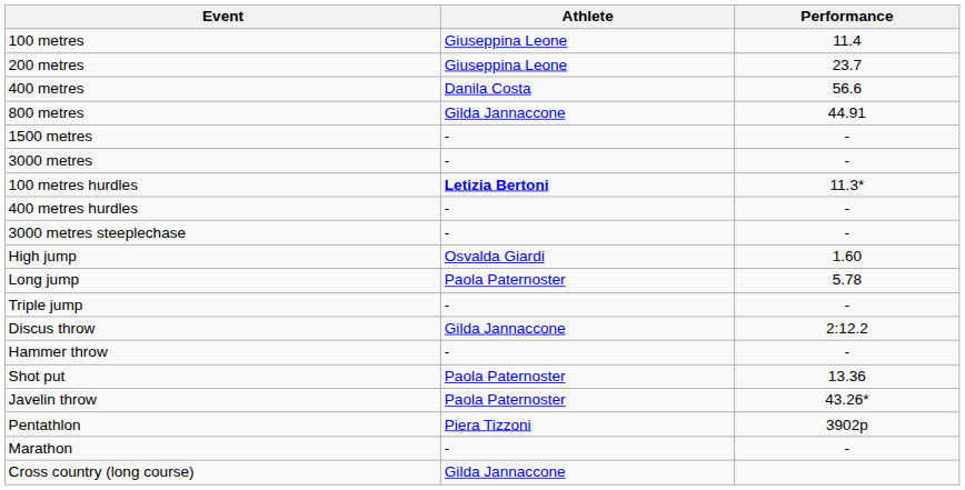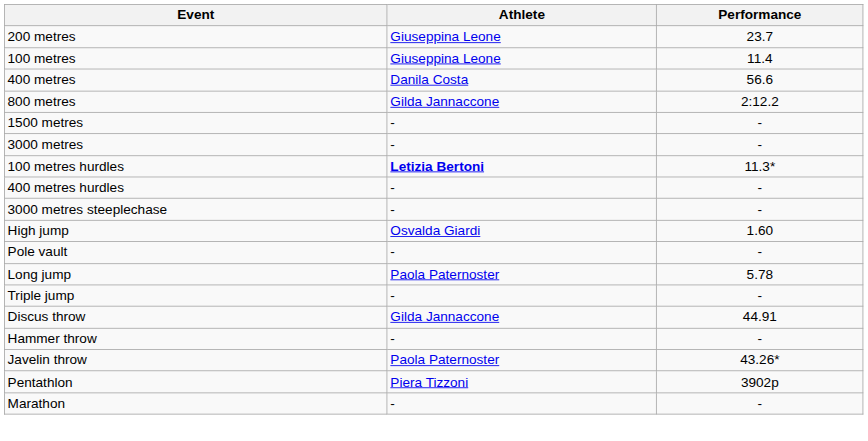rows swapped: 100 metres <-> 200 metres
800 metres | Performance: 44.91 -> 2:12.2
+ row: Pole vault | - | -
Discus throw | Performance: 2:12.2 -> 44.91
- row: Shot put | Paola Paternoster | 13.36
- row: Cross country (long course) | Gilda Jannaccone
